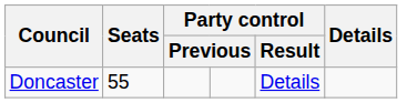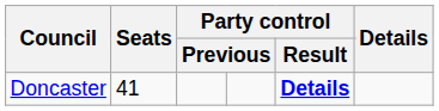Doncaster | Seats: 55 -> 41
Doncaster | column 5: normal -> bold
